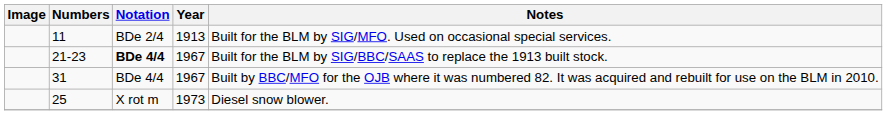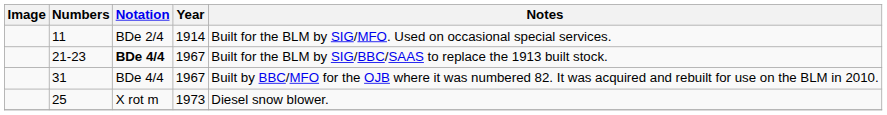11 | Year: 1913 -> 1914
